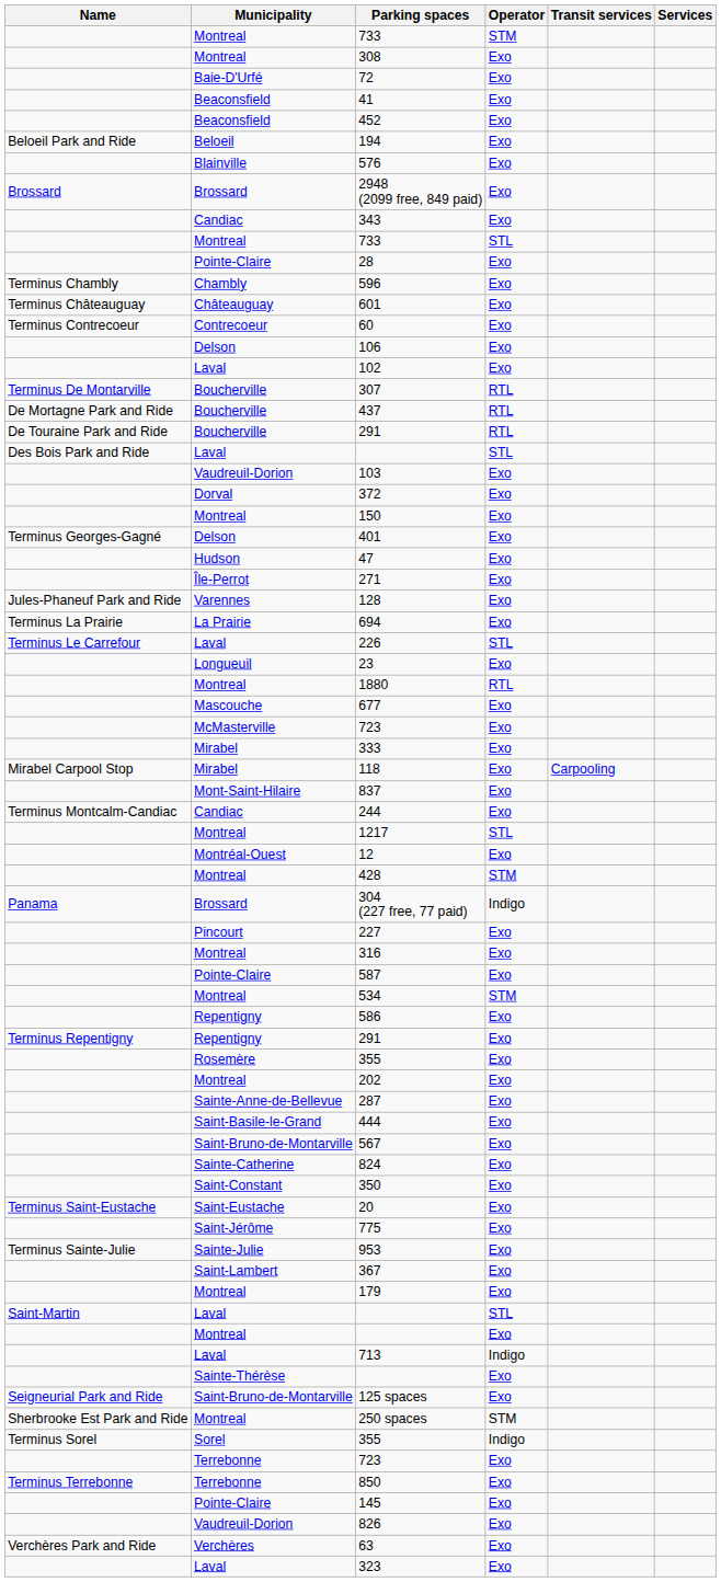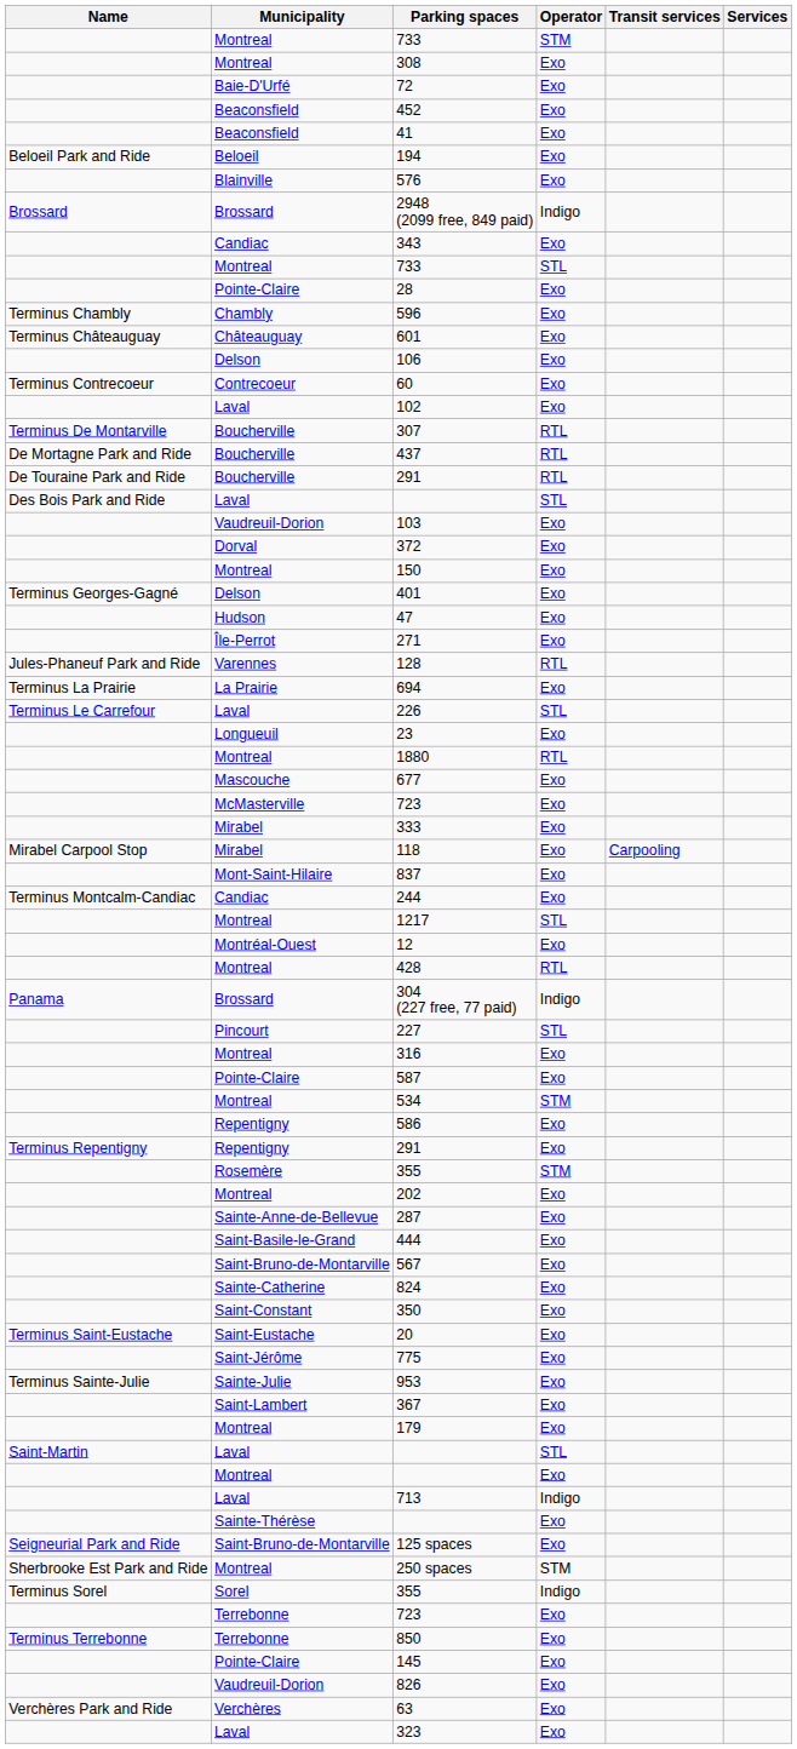rows swapped: 452 <-> 41
2948 (2099 free, 849 paid) | Operator: Exo -> Indigo
rows swapped: 60 <-> 106
128 | Operator: Exo -> RTL
428 | Operator: STM -> RTL
227 | Operator: Exo -> STL
Rosemère / 355 | Operator: Exo -> STM
